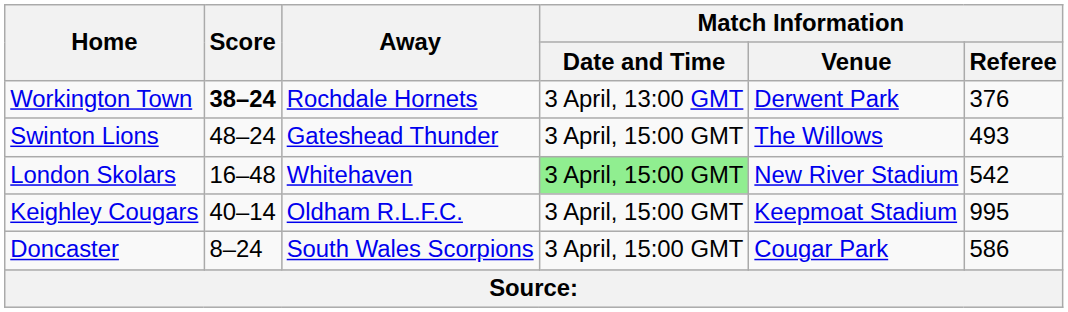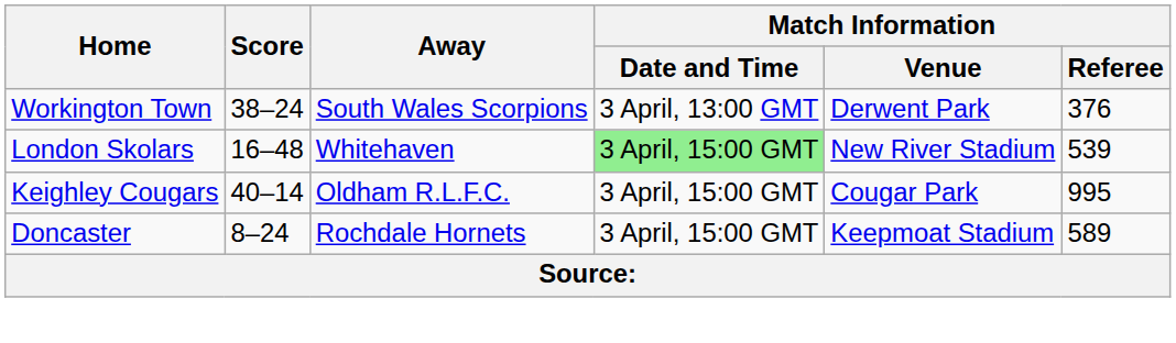Workington Town | Score: bold -> normal
Workington Town | Away: Rochdale Hornets -> South Wales Scorpions
- row: Swinton Lions | 48–24 | Gateshead Thunder | 3 April, 15:00 GMT | The Willows | 493
London Skolars | Match Information / Referee: 542 -> 539
Keighley Cougars | Match Information / Venue: Keepmoat Stadium -> Cougar Park
Doncaster | Away: South Wales Scorpions -> Rochdale Hornets
Doncaster | Match Information / Venue: Cougar Park -> Keepmoat Stadium
Doncaster | Match Information / Referee: 586 -> 589
